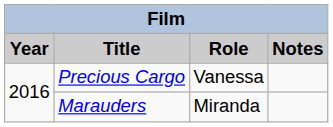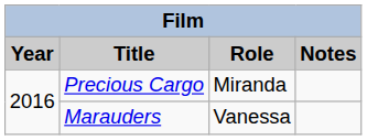Precious Cargo | Role: Vanessa -> Miranda
Marauders | Role: Miranda -> Vanessa
